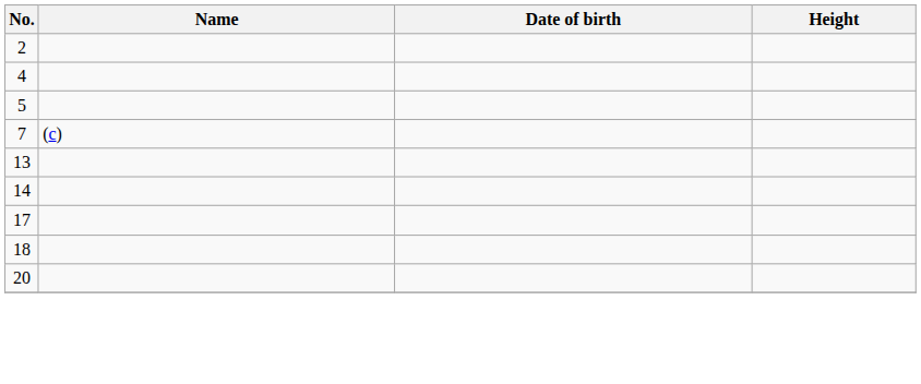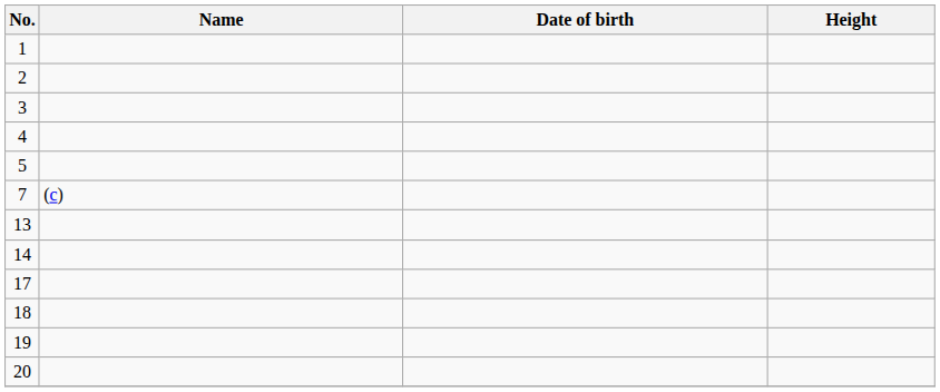+ row: 1
+ row: 3
+ row: 19
